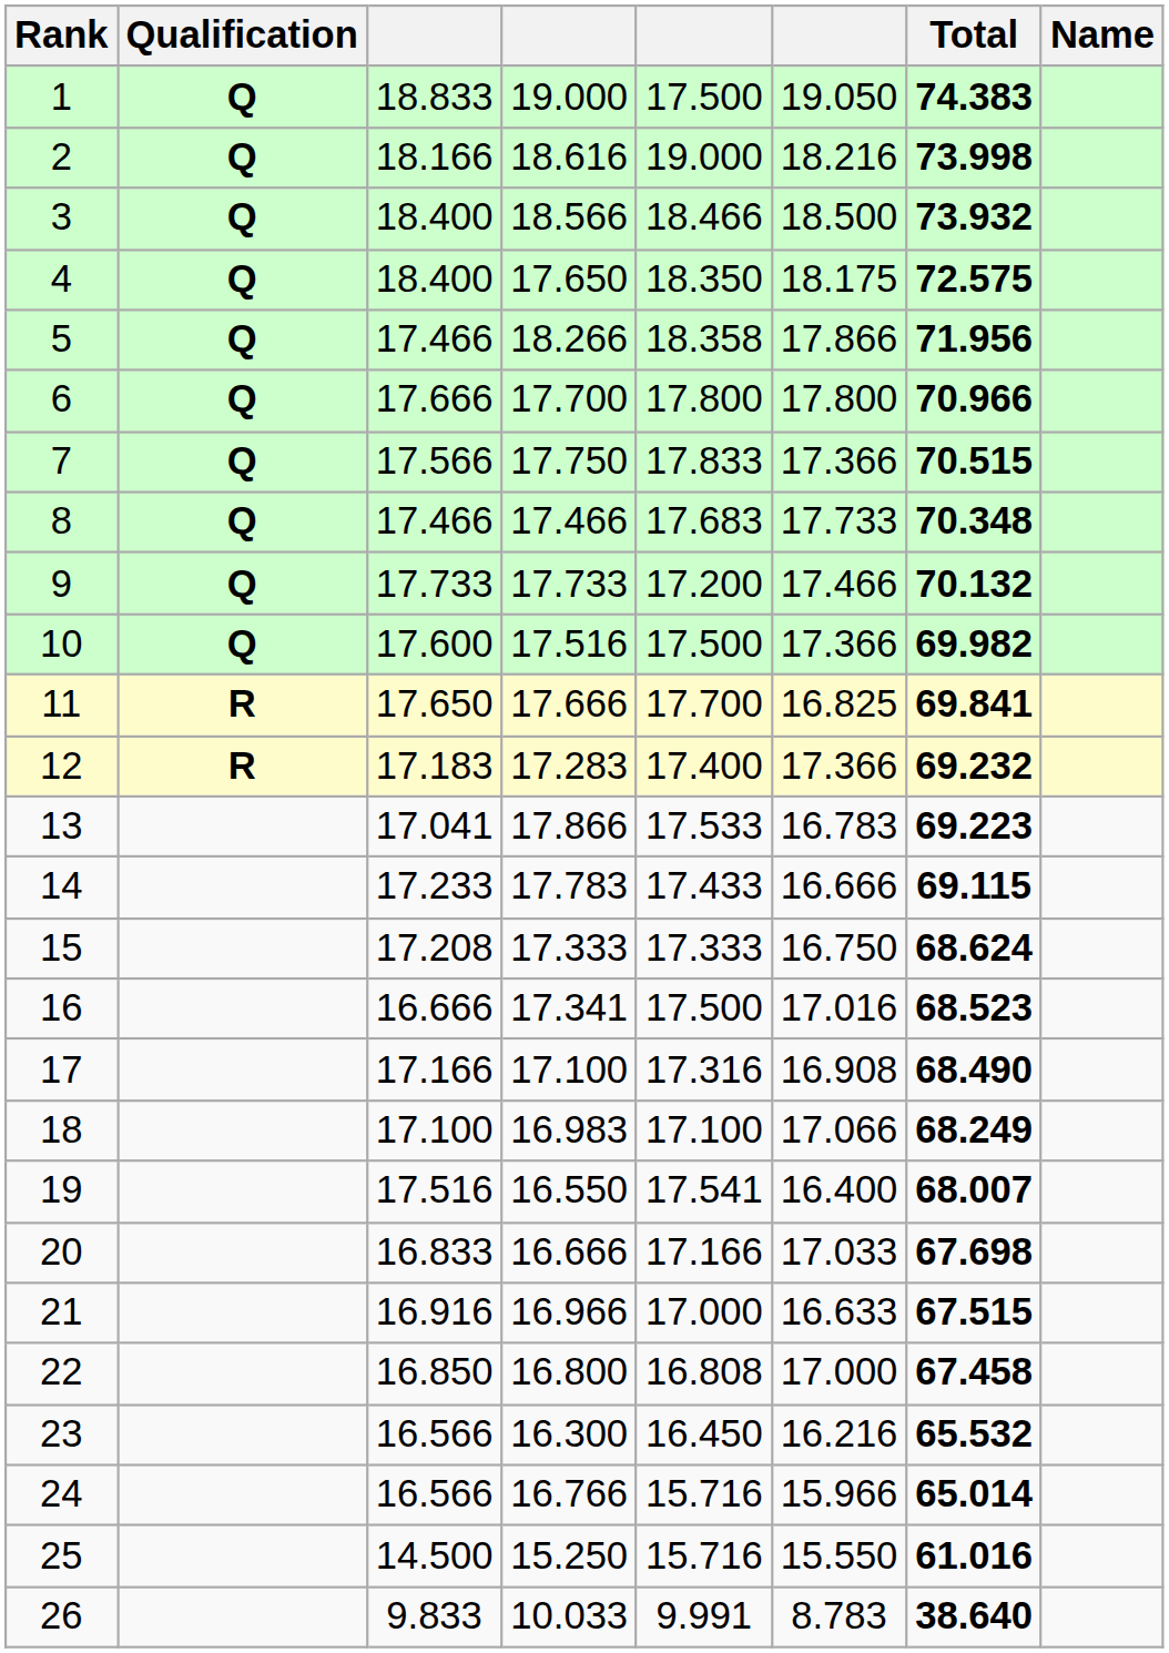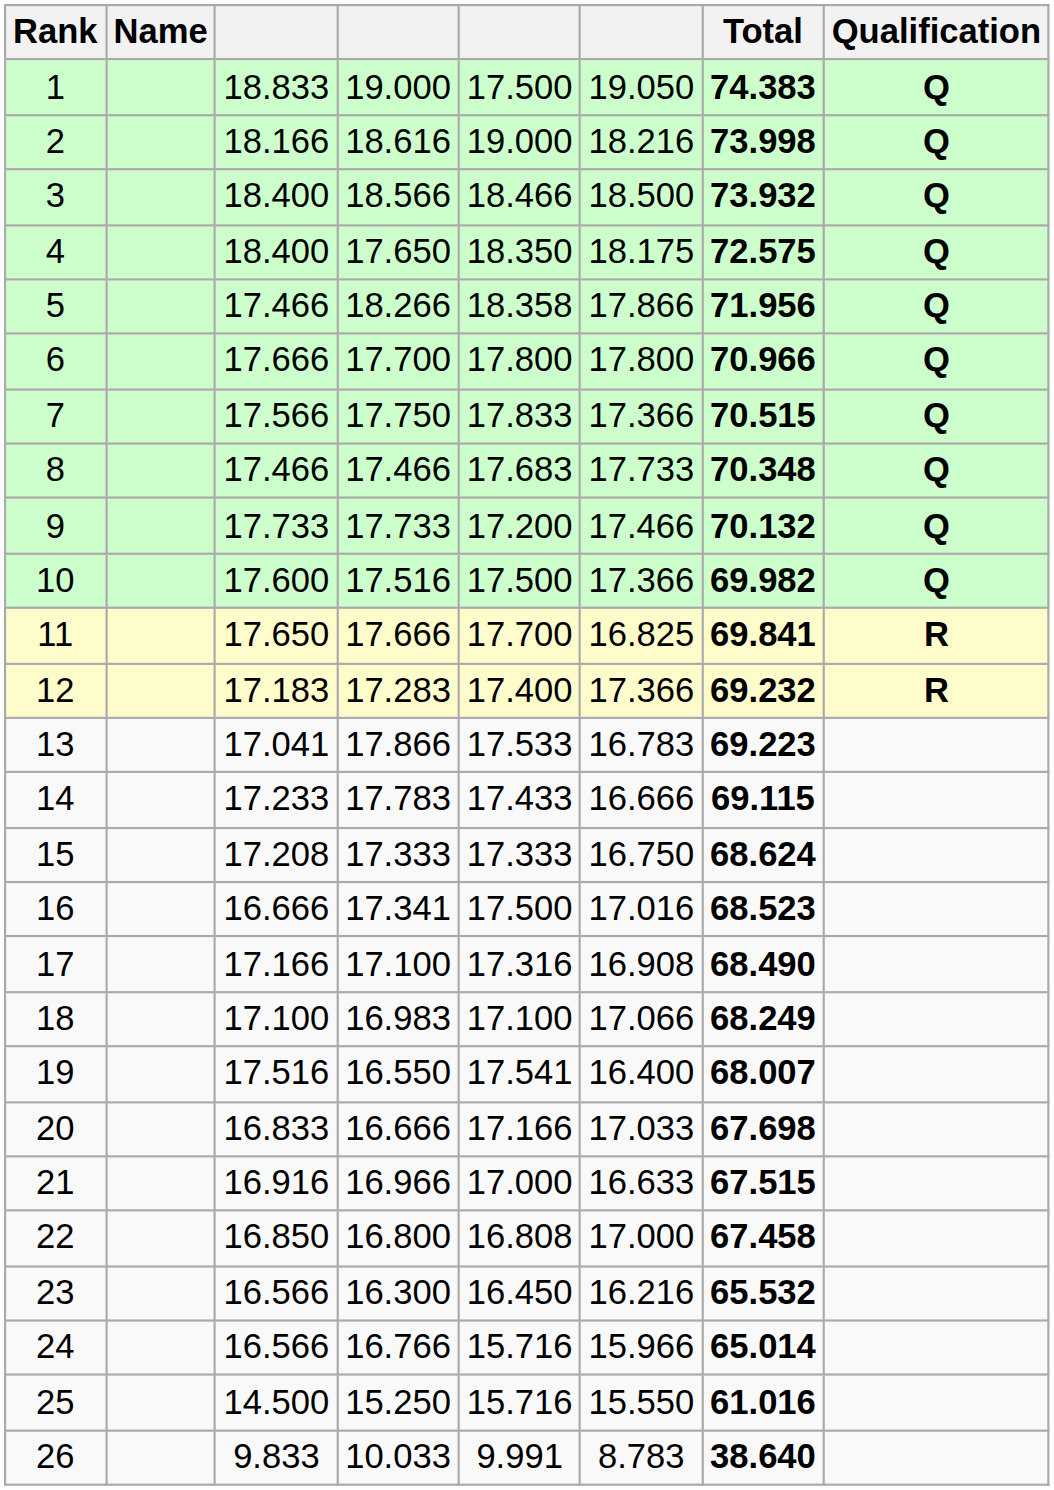columns swapped: Name <-> Qualification
